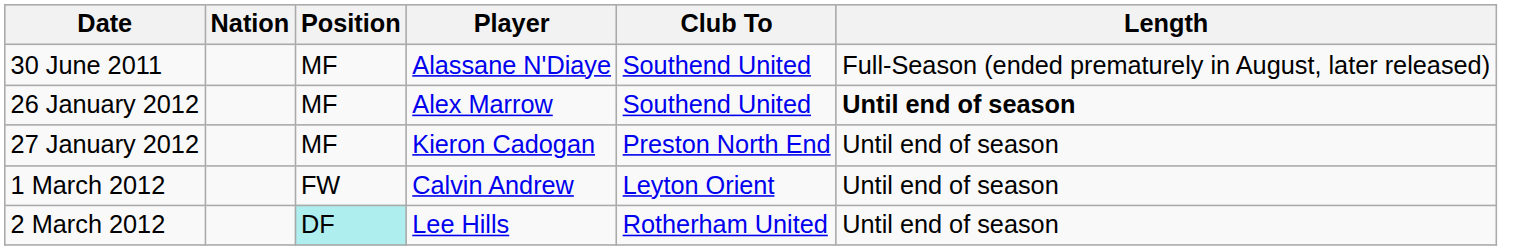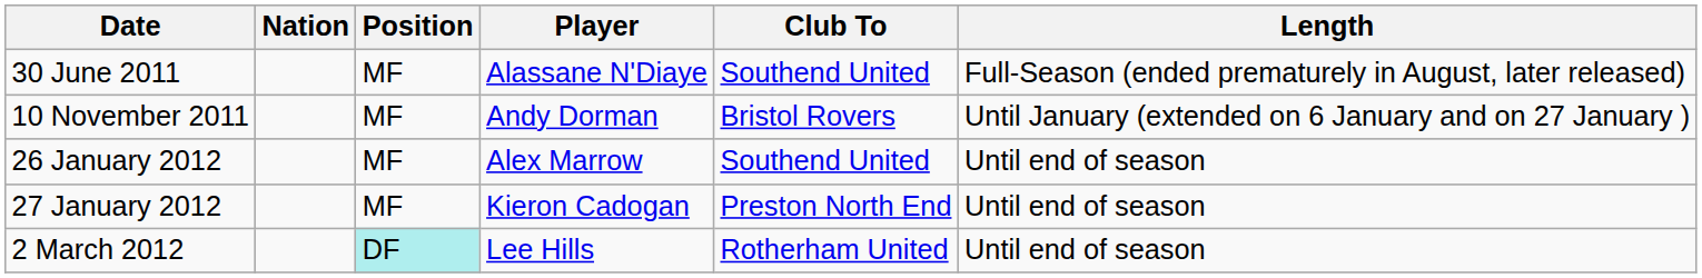+ row: 10 November 2011 | MF | Andy Dorman | Bristol Rovers | Until January (extended on 6 January and on 27 January )
26 January 2012 | Length: bold -> normal
- row: 1 March 2012 | FW | Calvin Andrew | Leyton Orient | Until end of season
